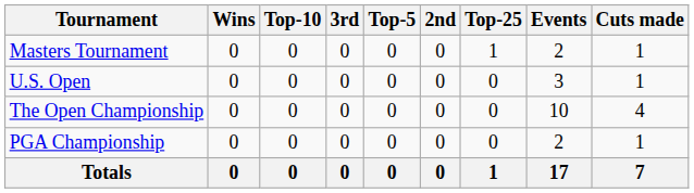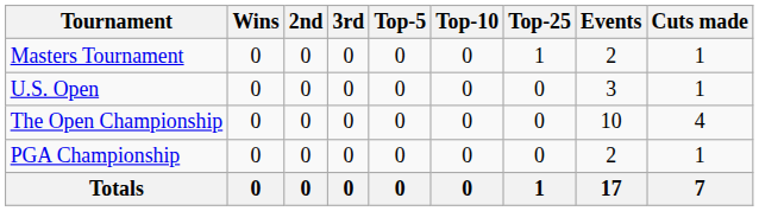columns swapped: 2nd <-> Top-10
